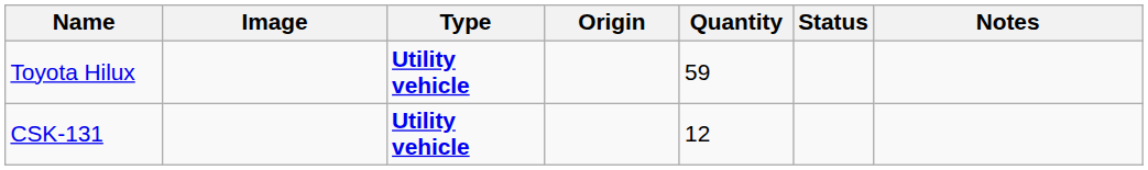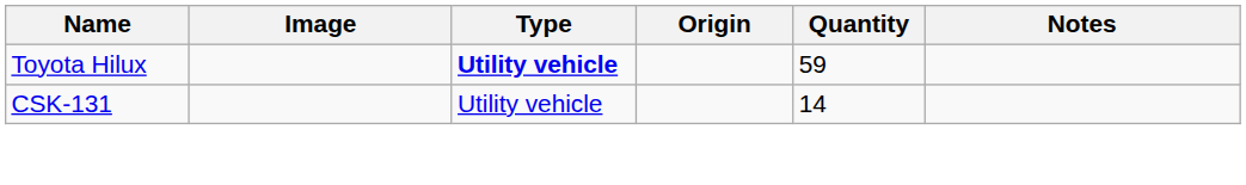- column: Status
CSK-131 | Type: bold -> normal
CSK-131 | Quantity: 12 -> 14
